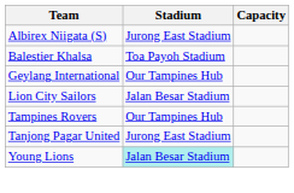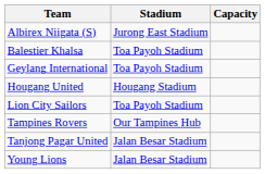Geylang International | Stadium: Our Tampines Hub -> Toa Payoh Stadium
+ row: Hougang United | Hougang Stadium
Lion City Sailors | Stadium: Jalan Besar Stadium -> Toa Payoh Stadium
Tanjong Pagar United | Stadium: Jurong East Stadium -> Jalan Besar Stadium
Young Lions | Stadium: paleturquoise background -> no background
